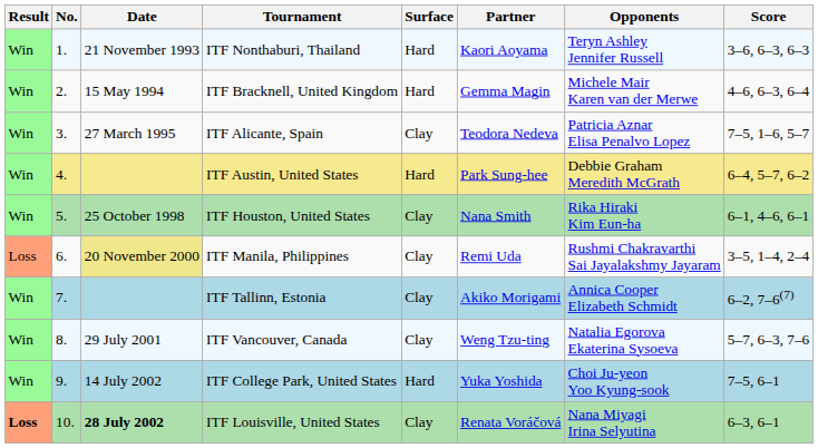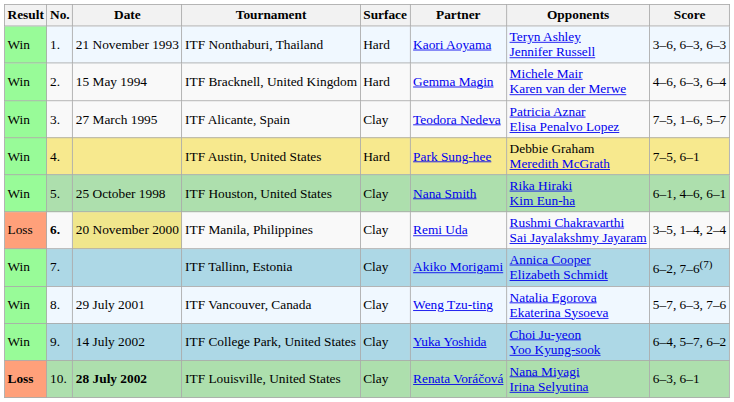ITF Austin, United States | Score: 6–4, 5–7, 6–2 -> 7–5, 6–1
ITF Manila, Philippines | No.: normal -> bold
ITF College Park, United States | Surface: Hard -> Clay
ITF College Park, United States | Score: 7–5, 6–1 -> 6–4, 5–7, 6–2
